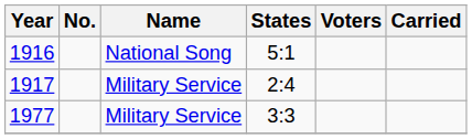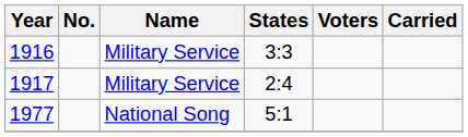1916 | Name: National Song -> Military Service
1916 | States: 5:1 -> 3:3
1977 | Name: Military Service -> National Song
1977 | States: 3:3 -> 5:1
